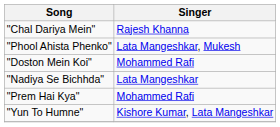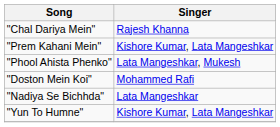+ row: "Prem Kahani Mein" | Kishore Kumar, Lata Mangeshkar
- row: "Prem Hai Kya" | Mohammed Rafi
